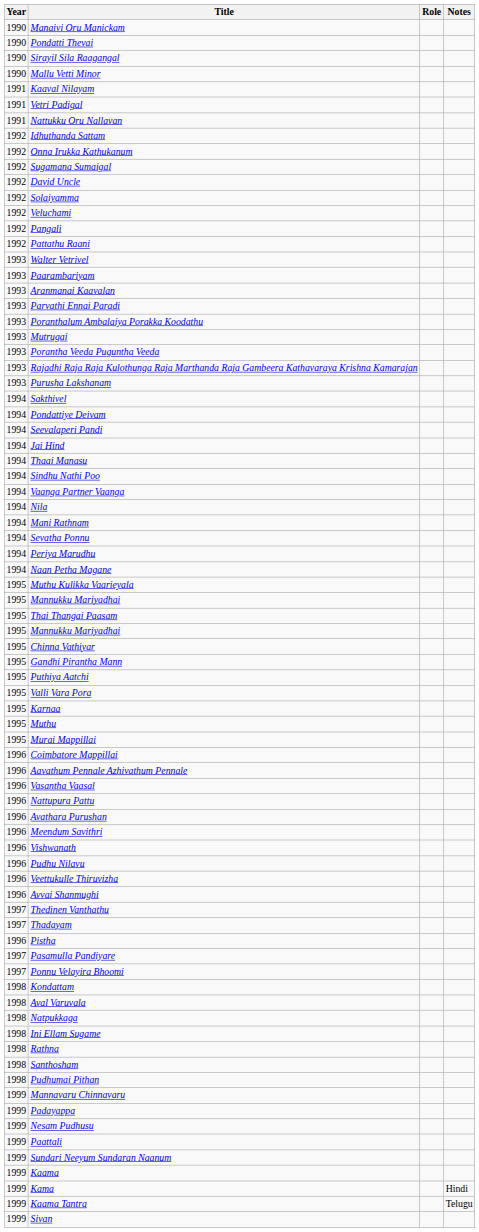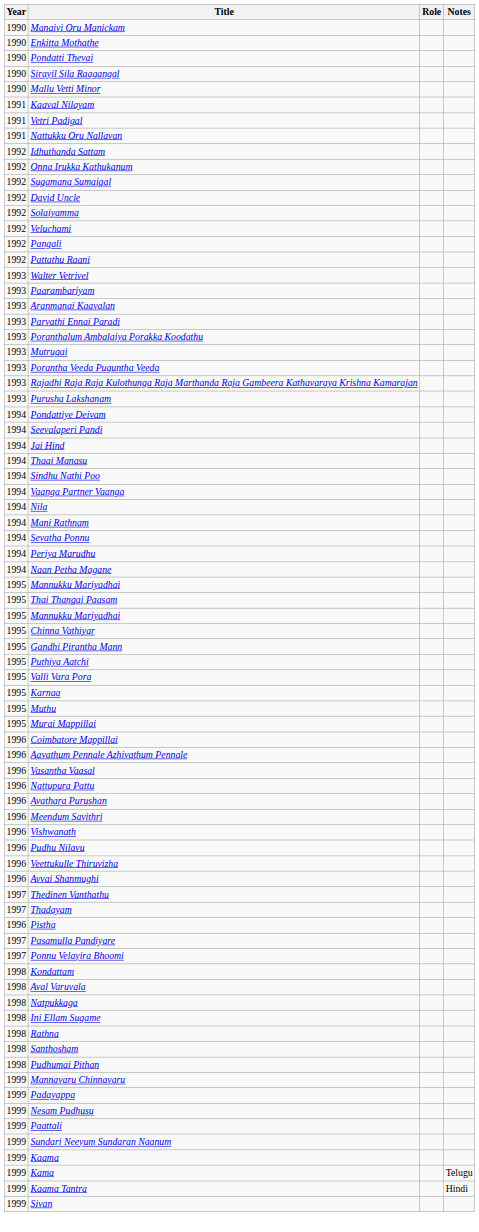+ row: 1990 | Enkitta Mothathe
- row: 1994 | Sakthivel
- row: 1995 | Muthu Kulikka Vaarieyala
Kama | Notes: Hindi -> Telugu
Kaama Tantra | Notes: Telugu -> Hindi
